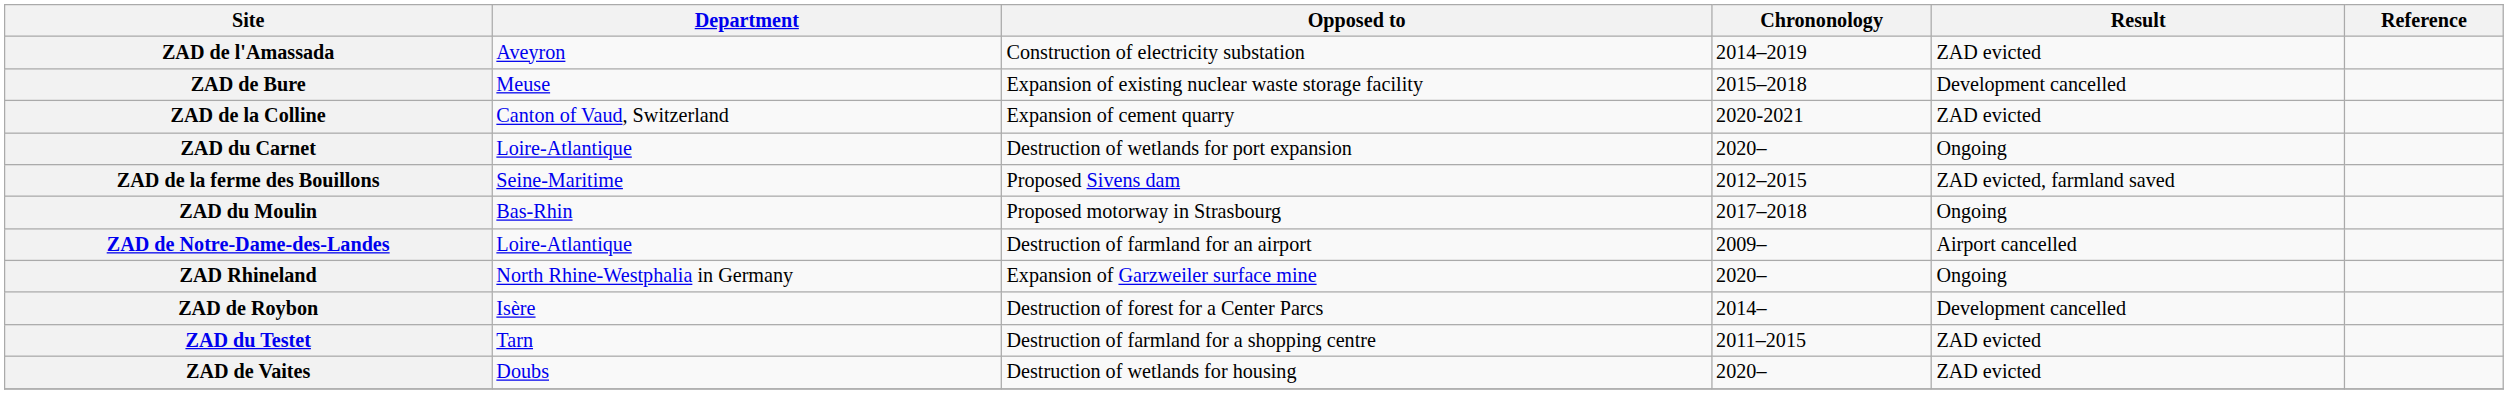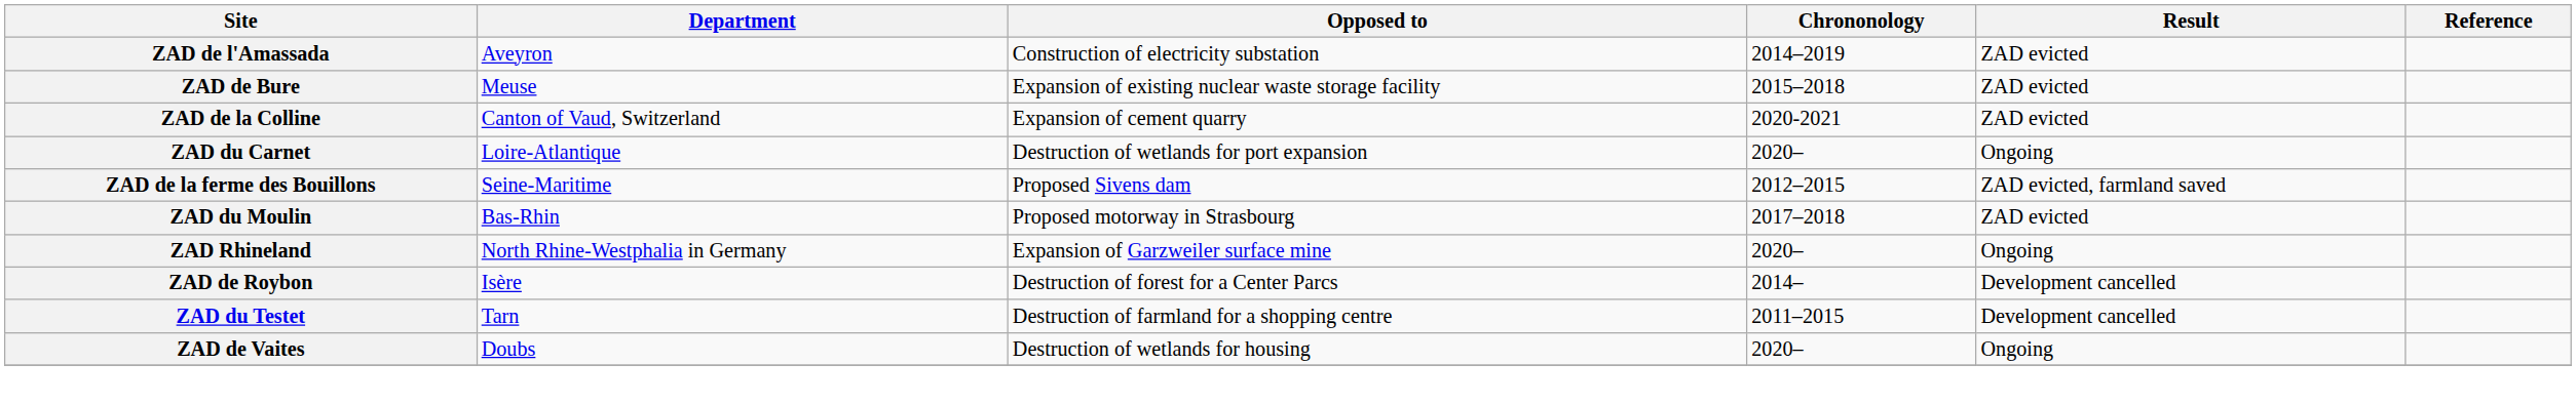ZAD de Bure | Result: Development cancelled -> ZAD evicted
ZAD du Moulin | Result: Ongoing -> ZAD evicted
- row: ZAD de Notre-Dame-des-Landes | Loire-Atlantique | Destruction of farmland for an airport | 2009– | Airport cancelled
ZAD du Testet | Result: ZAD evicted -> Development cancelled
ZAD de Vaites | Result: ZAD evicted -> Ongoing
